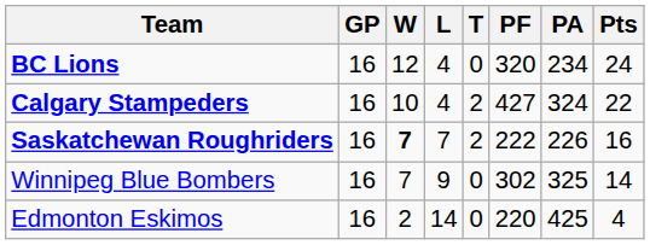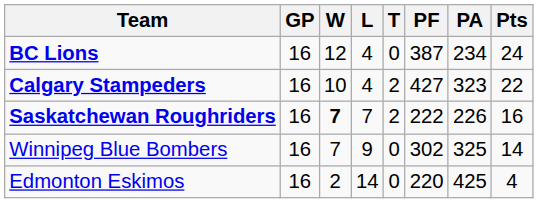BC Lions | PF: 320 -> 387
Calgary Stampeders | PA: 324 -> 323
